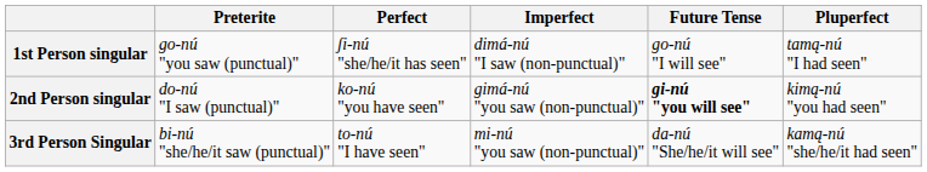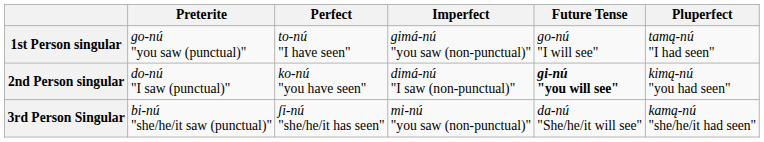1st Person singular | Perfect: ʃi-nú "she/he/it has seen" -> to-nú "I have seen"
1st Person singular | Imperfect: dimá-nú "I saw (non-punctual)" -> gimá-nú "you saw (non-punctual)"
2nd Person singular | Imperfect: gimá-nú "you saw (non-punctual)" -> dimá-nú "I saw (non-punctual)"
3rd Person Singular | Perfect: to-nú "I have seen" -> ʃi-nú "she/he/it has seen"
